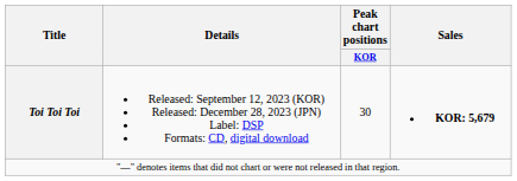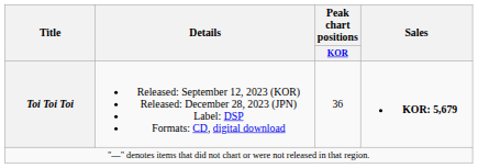Toi Toi Toi | Peak chart positions / KOR: 30 -> 36
